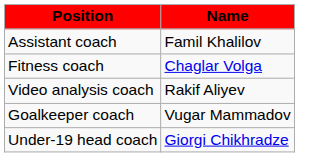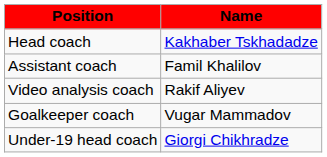+ row: Head coach | Kakhaber Tskhadadze
- row: Fitness coach | Chaglar Volga
